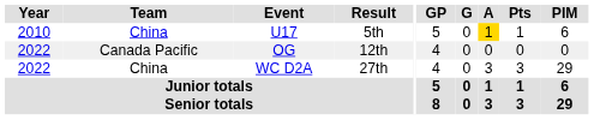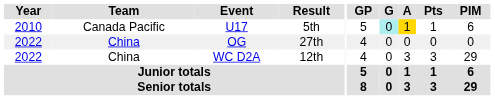U17 | Team: China -> Canada Pacific
U17 | G: no background -> paleturquoise background
OG | Team: Canada Pacific -> China
OG | Result: 12th -> 27th
WC D2A | Result: 27th -> 12th
